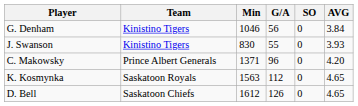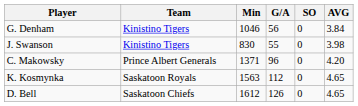J. Swanson | AVG: 3.93 -> 3.98
